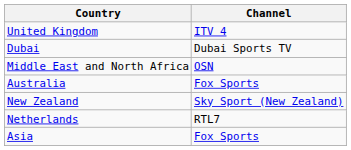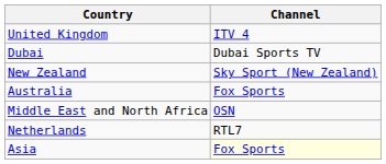rows swapped: Middle East and North Africa <-> New Zealand
Asia | Channel: no background -> lightyellow background
